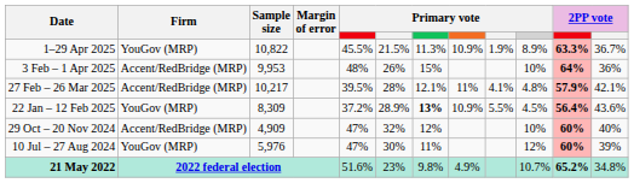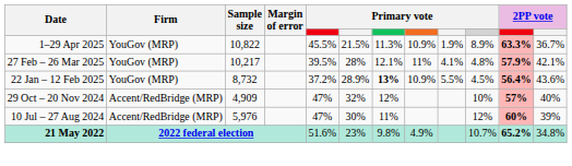- row: 3 Feb – 1 Apr 2025 | Accent/RedBridge (MRP) | 9,953 | 48% | 26% | 15% | 10% | 64% | 36%
27 Feb – 26 Mar 2025 | Firm: Accent/RedBridge (MRP) -> YouGov (MRP)
22 Jan – 12 Feb 2025 | Sample size: 8,309 -> 8,732
29 Oct – 20 Nov 2024 | column 11: 60% -> 57%
10 Jul – 27 Aug 2024 | Firm: YouGov (MRP) -> Accent/RedBridge (MRP)
